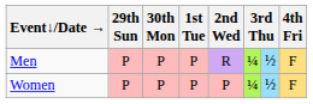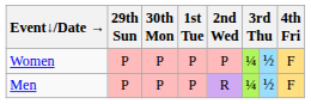rows swapped: Men <-> Women
